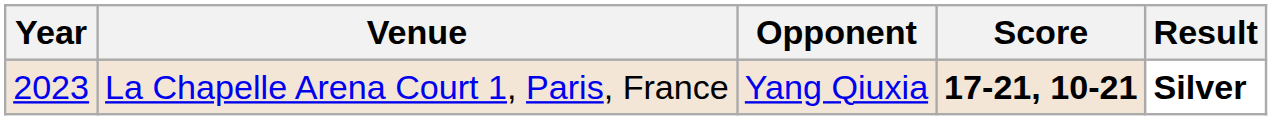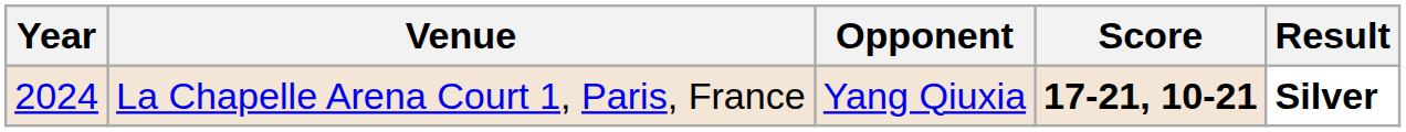La Chapelle Arena Court 1, Paris, France | Year: 2023 -> 2024
